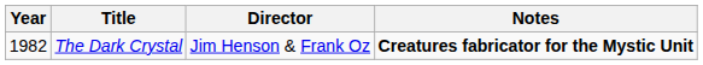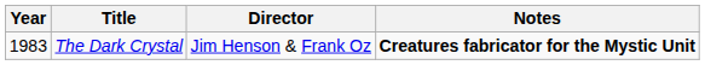The Dark Crystal | Year: 1982 -> 1983
